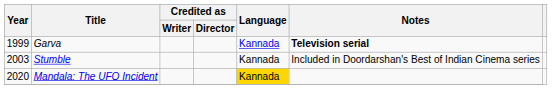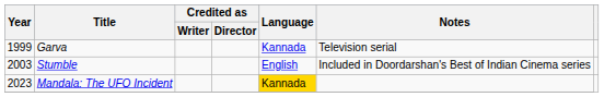Garva | Notes: bold -> normal
Stumble | Language: Kannada -> English
Mandala: The UFO Incident | Year: 2020 -> 2023
